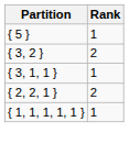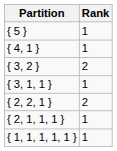+ row: { 4, 1 } | 1
+ row: { 2, 1, 1, 1 } | 1
